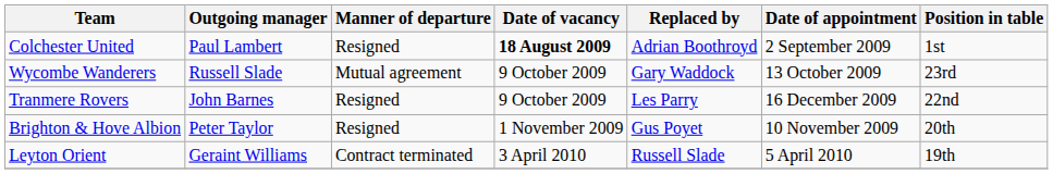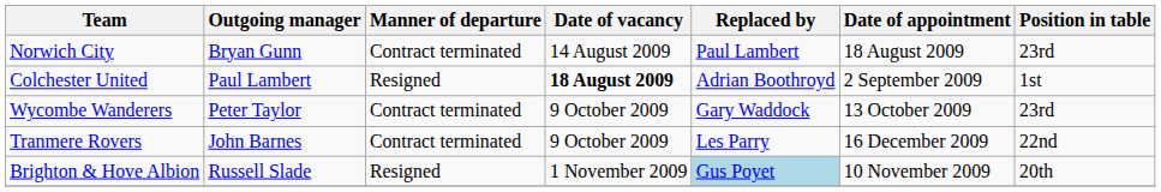+ row: Norwich City | Bryan Gunn | Contract terminated | 14 August 2009 | Paul Lambert | 18 August 2009 | 23rd
Wycombe Wanderers | Outgoing manager: Russell Slade -> Peter Taylor
Wycombe Wanderers | Manner of departure: Mutual agreement -> Contract terminated
Tranmere Rovers | Manner of departure: Resigned -> Contract terminated
Brighton & Hove Albion | Outgoing manager: Peter Taylor -> Russell Slade
Brighton & Hove Albion | Replaced by: no background -> lightblue background
- row: Leyton Orient | Geraint Williams | Contract terminated | 3 April 2010 | Russell Slade | 5 April 2010 | 19th
